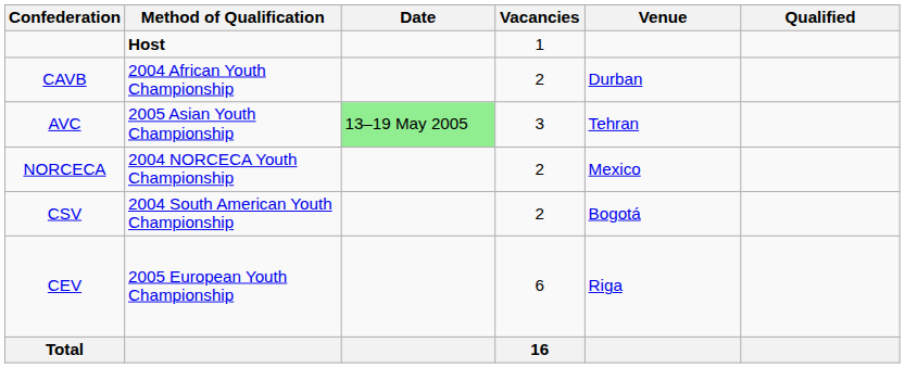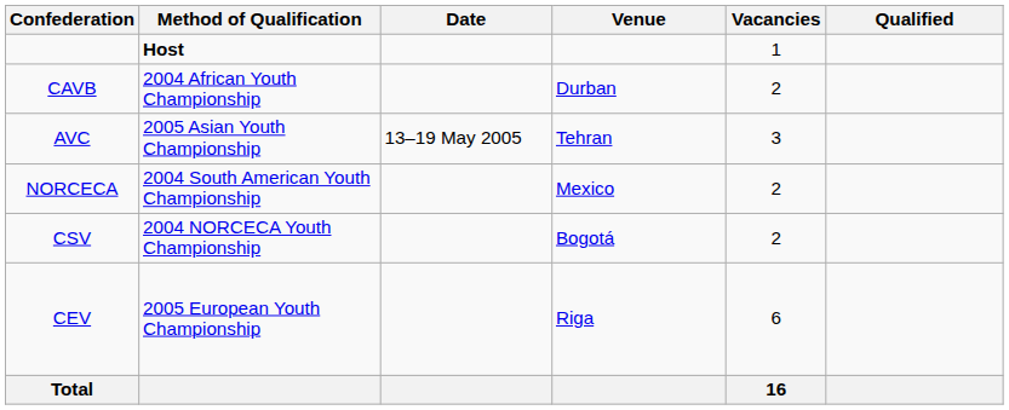columns swapped: Venue <-> Vacancies
AVC | Date: lightgreen background -> no background
NORCECA | Method of Qualification: 2004 NORCECA Youth Championship -> 2004 South American Youth Championship
CSV | Method of Qualification: 2004 South American Youth Championship -> 2004 NORCECA Youth Championship
